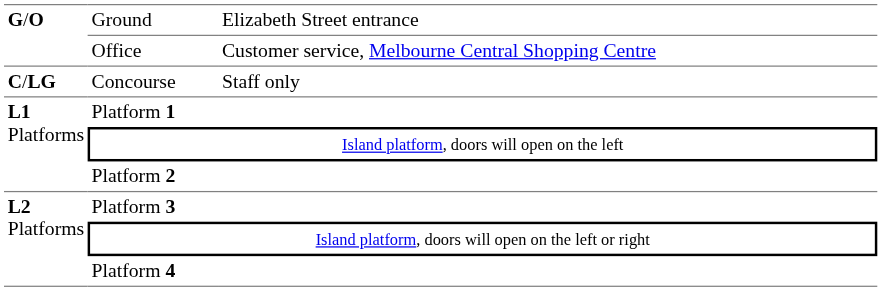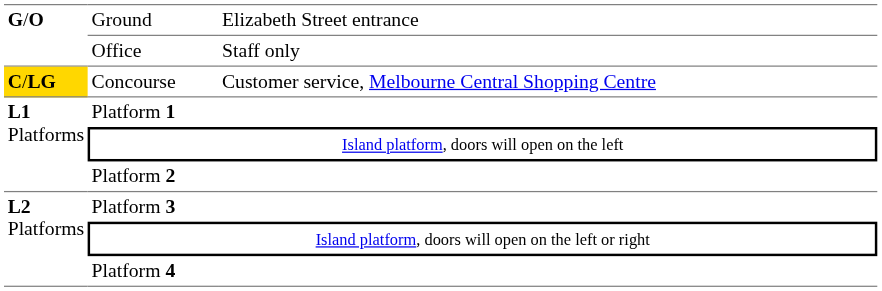Office | column 3: Customer service, Melbourne Central Shopping Centre -> Staff only
Concourse | column 1: no background -> gold background
Concourse | column 3: Staff only -> Customer service, Melbourne Central Shopping Centre
